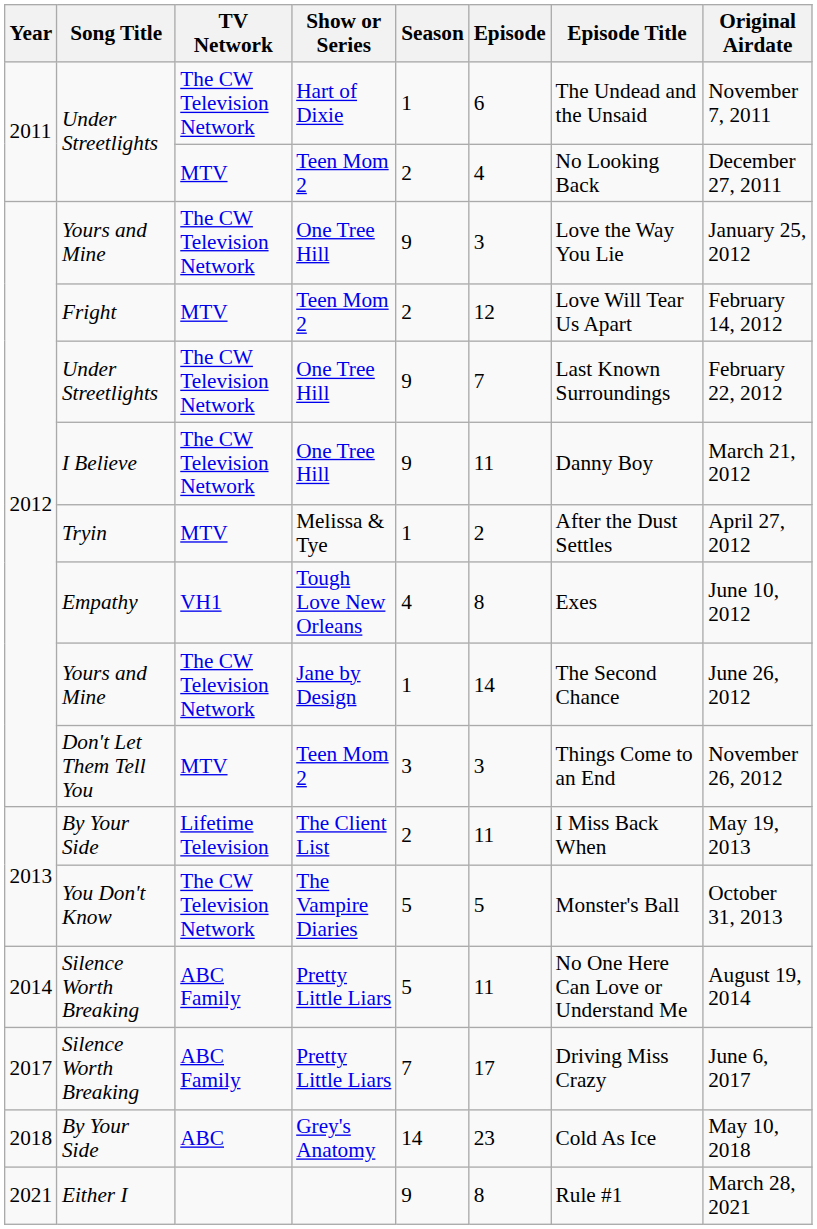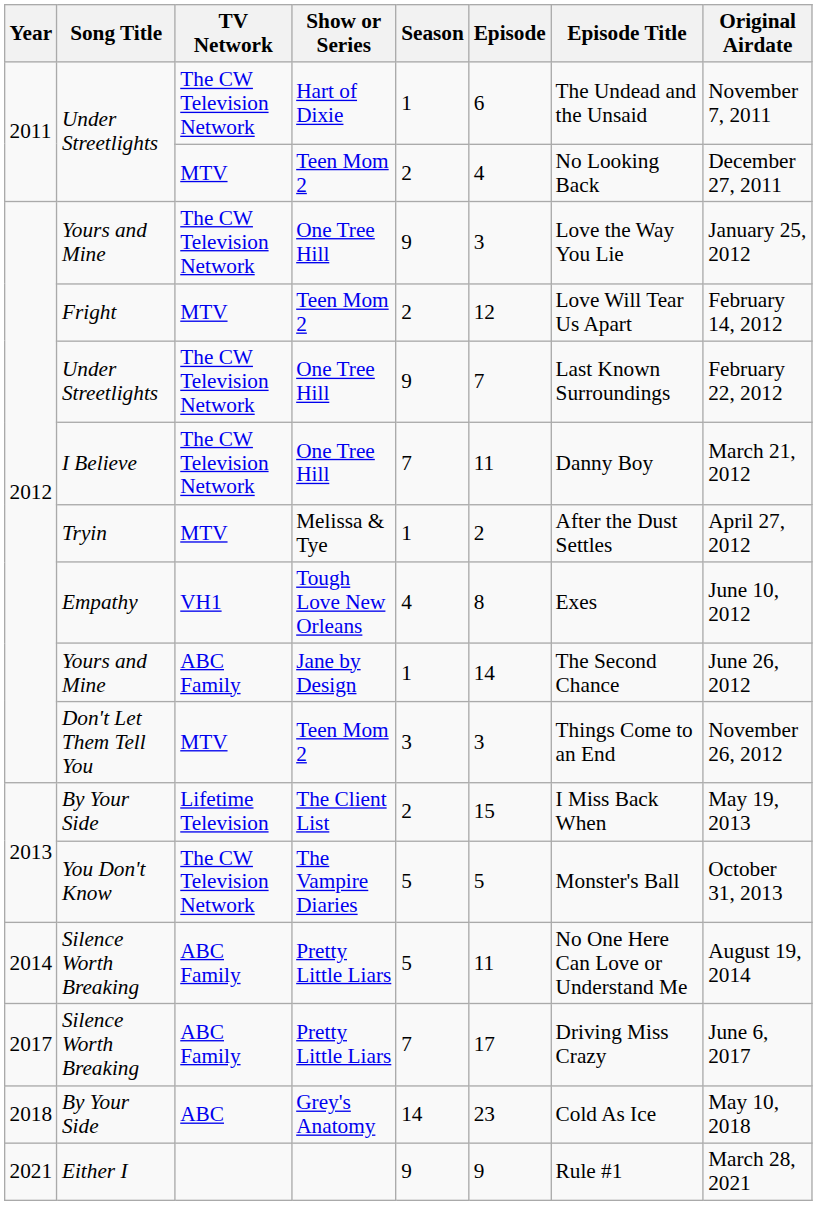I Believe | Season: 9 -> 7
Yours and Mine / Jane by Design | TV Network: The CW Television Network -> ABC Family
By Your Side / The Client List | Episode: 11 -> 15
Either I | Episode: 8 -> 9
